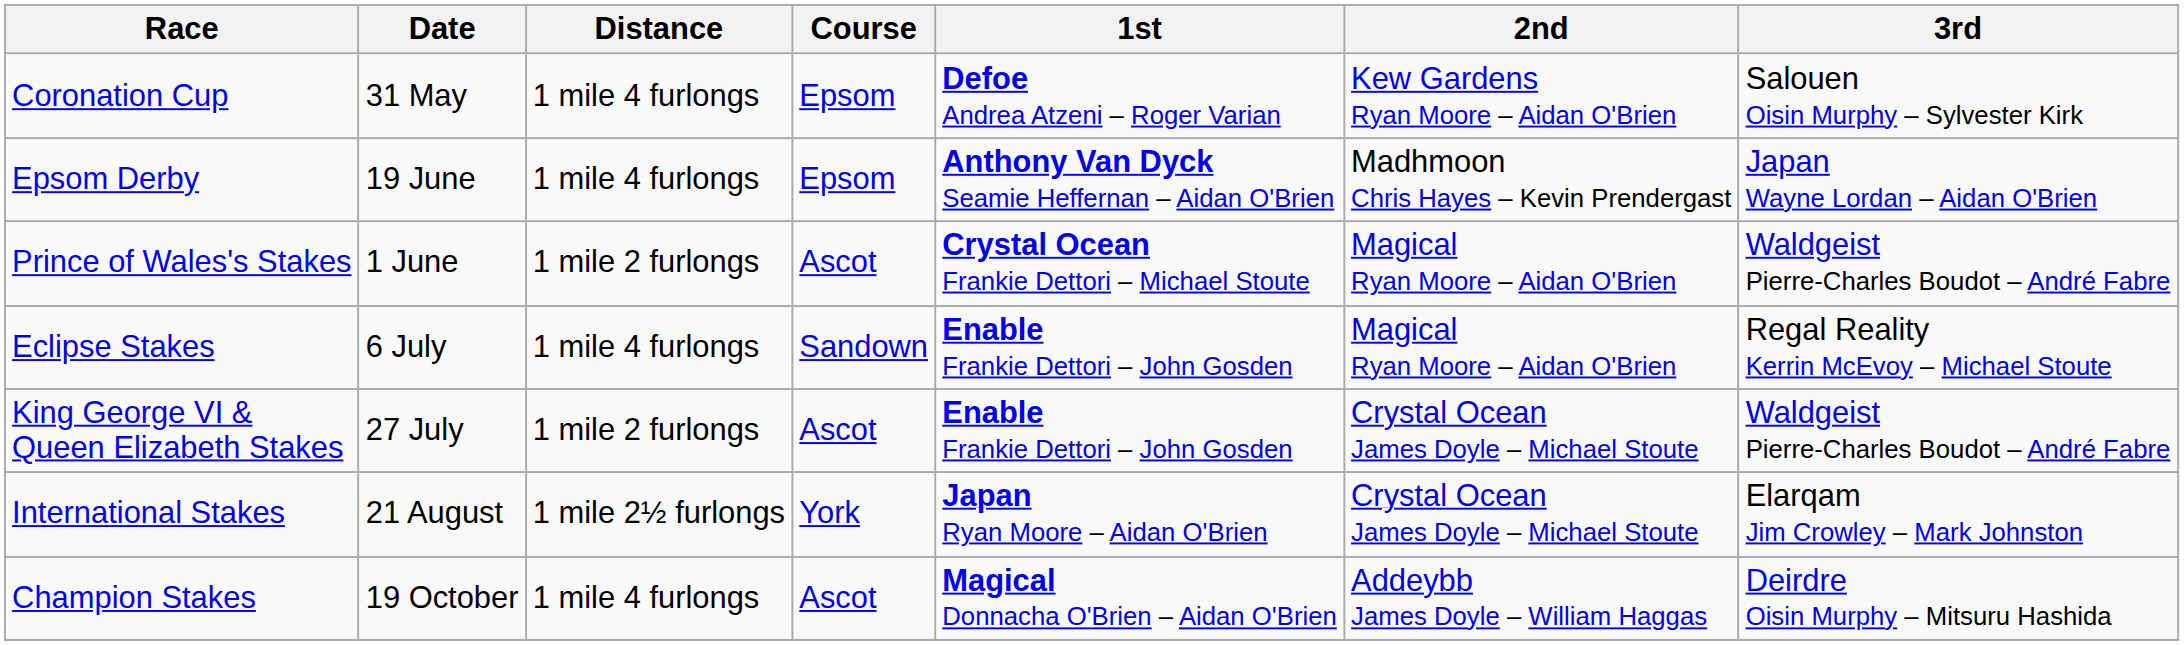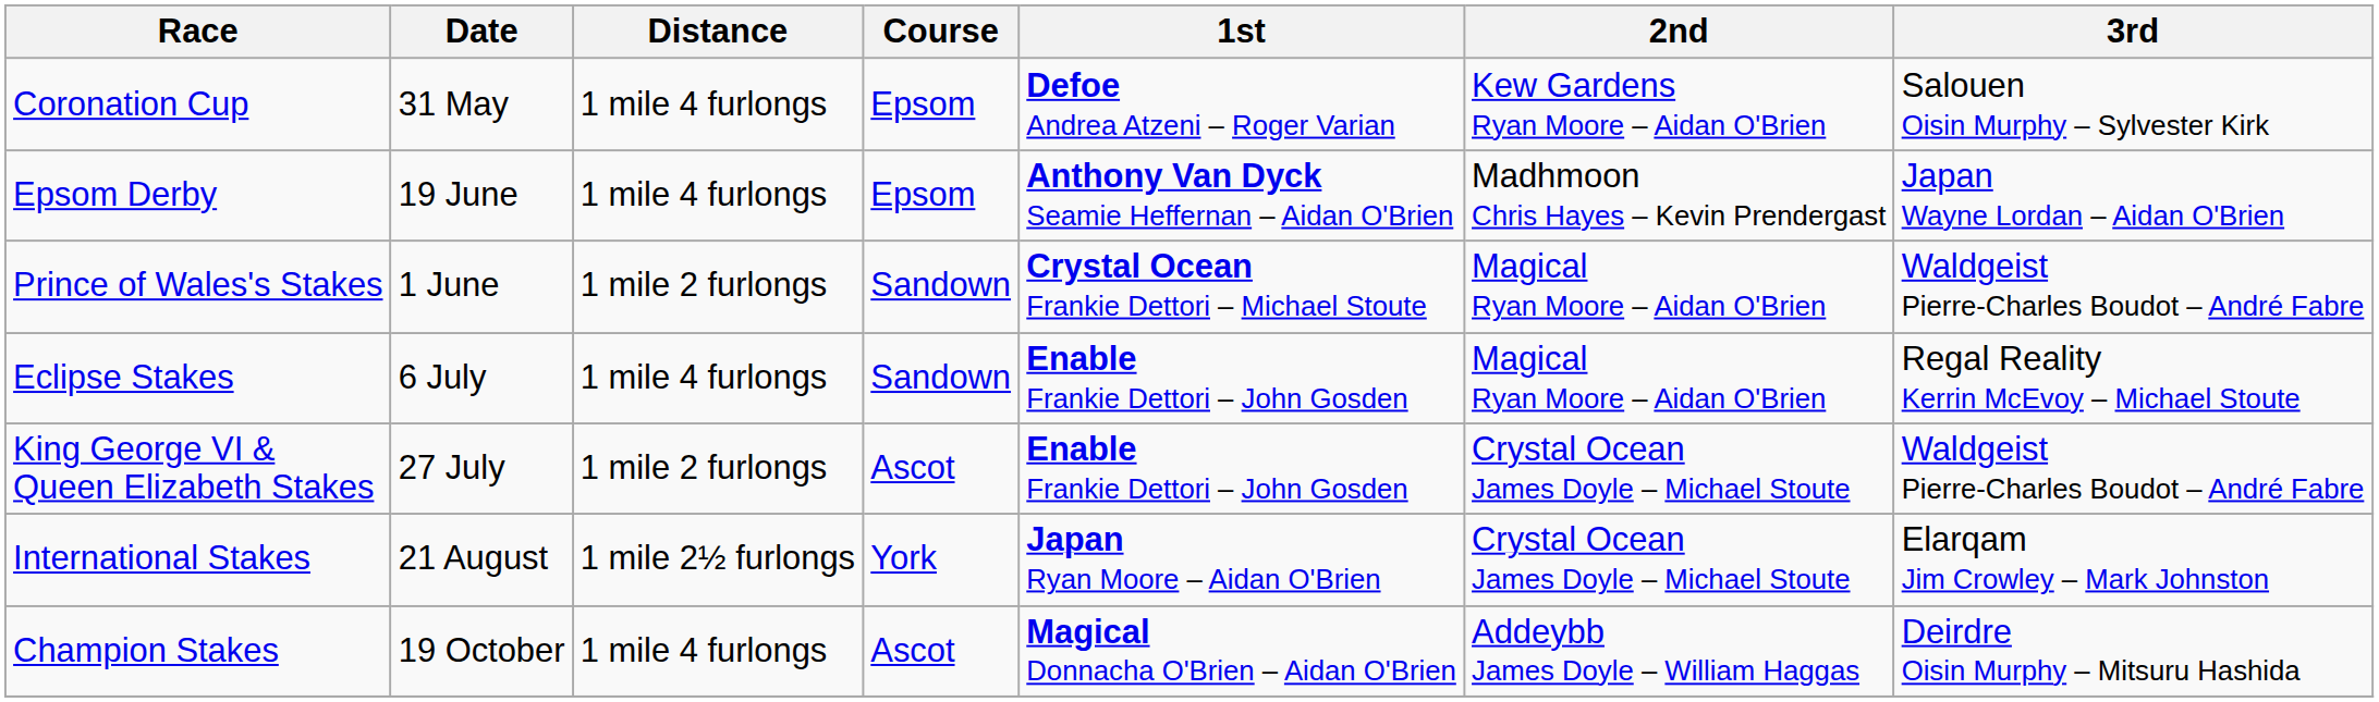Prince of Wales's Stakes | Course: Ascot -> Sandown
